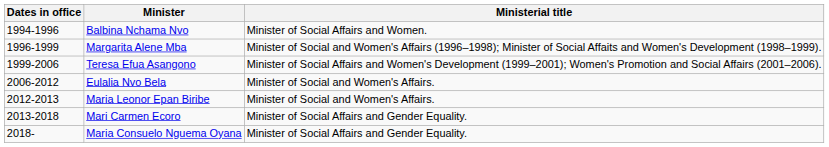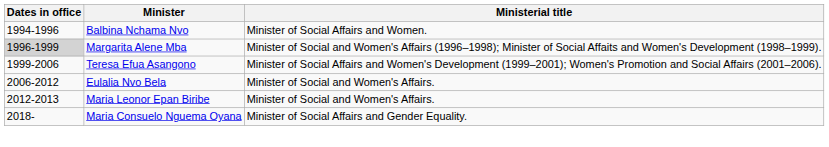Margarita Alene Mba | Dates in office: no background -> lightgrey background
- row: 2013-2018 | Mari Carmen Ecoro | Minister of Social Affairs and Gender Equality.
